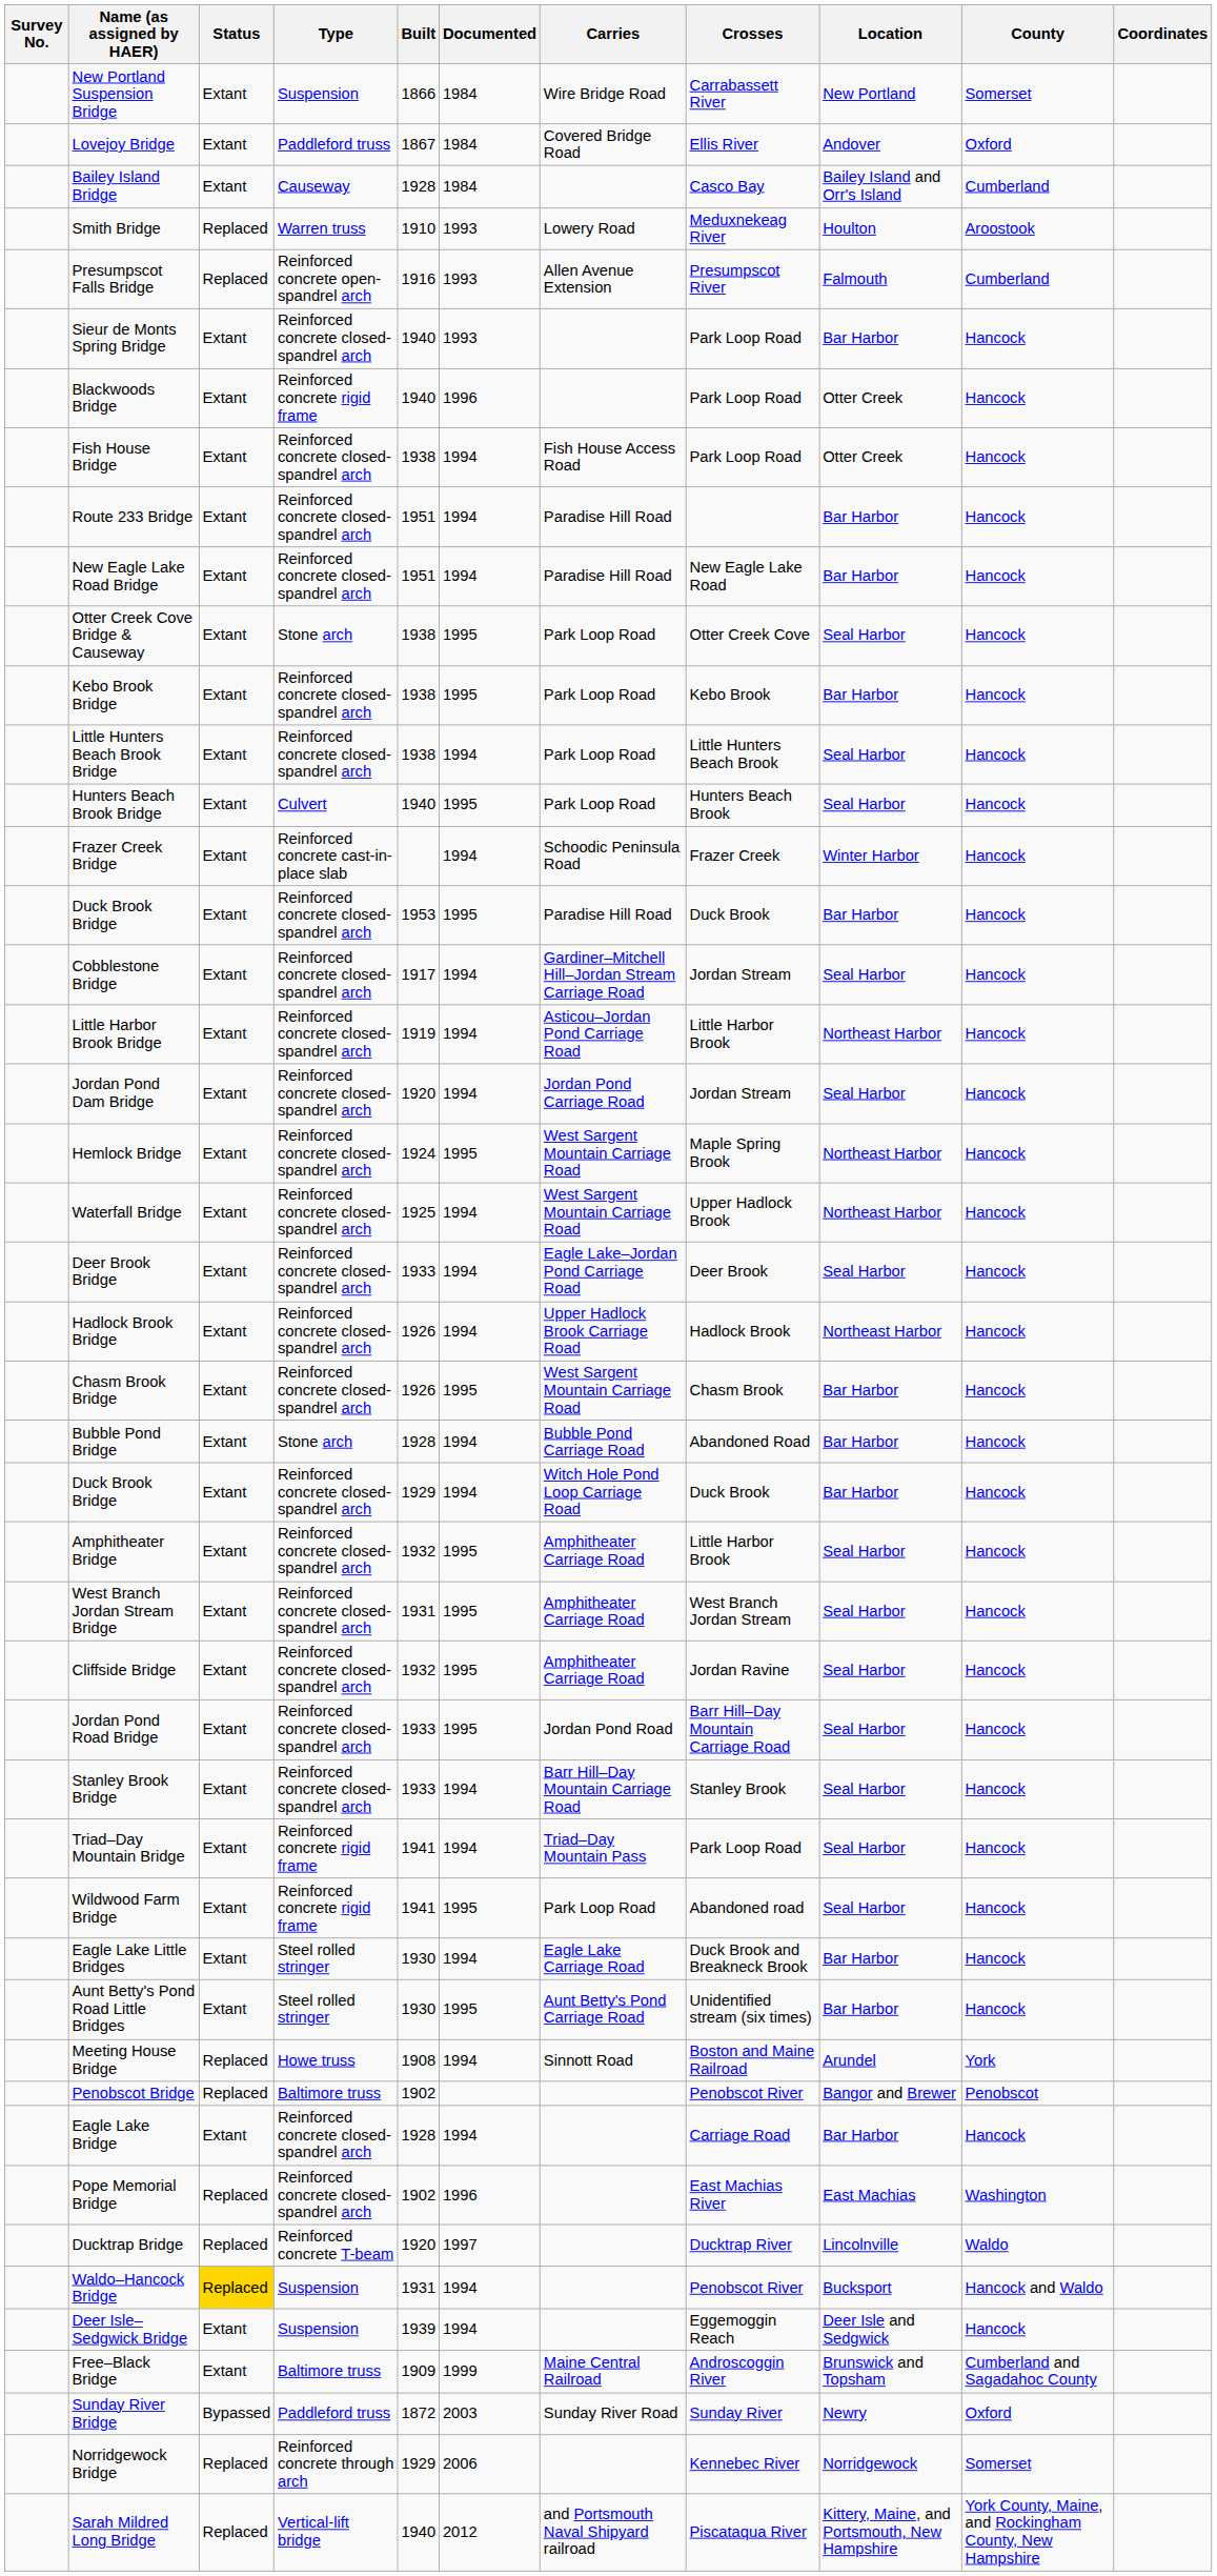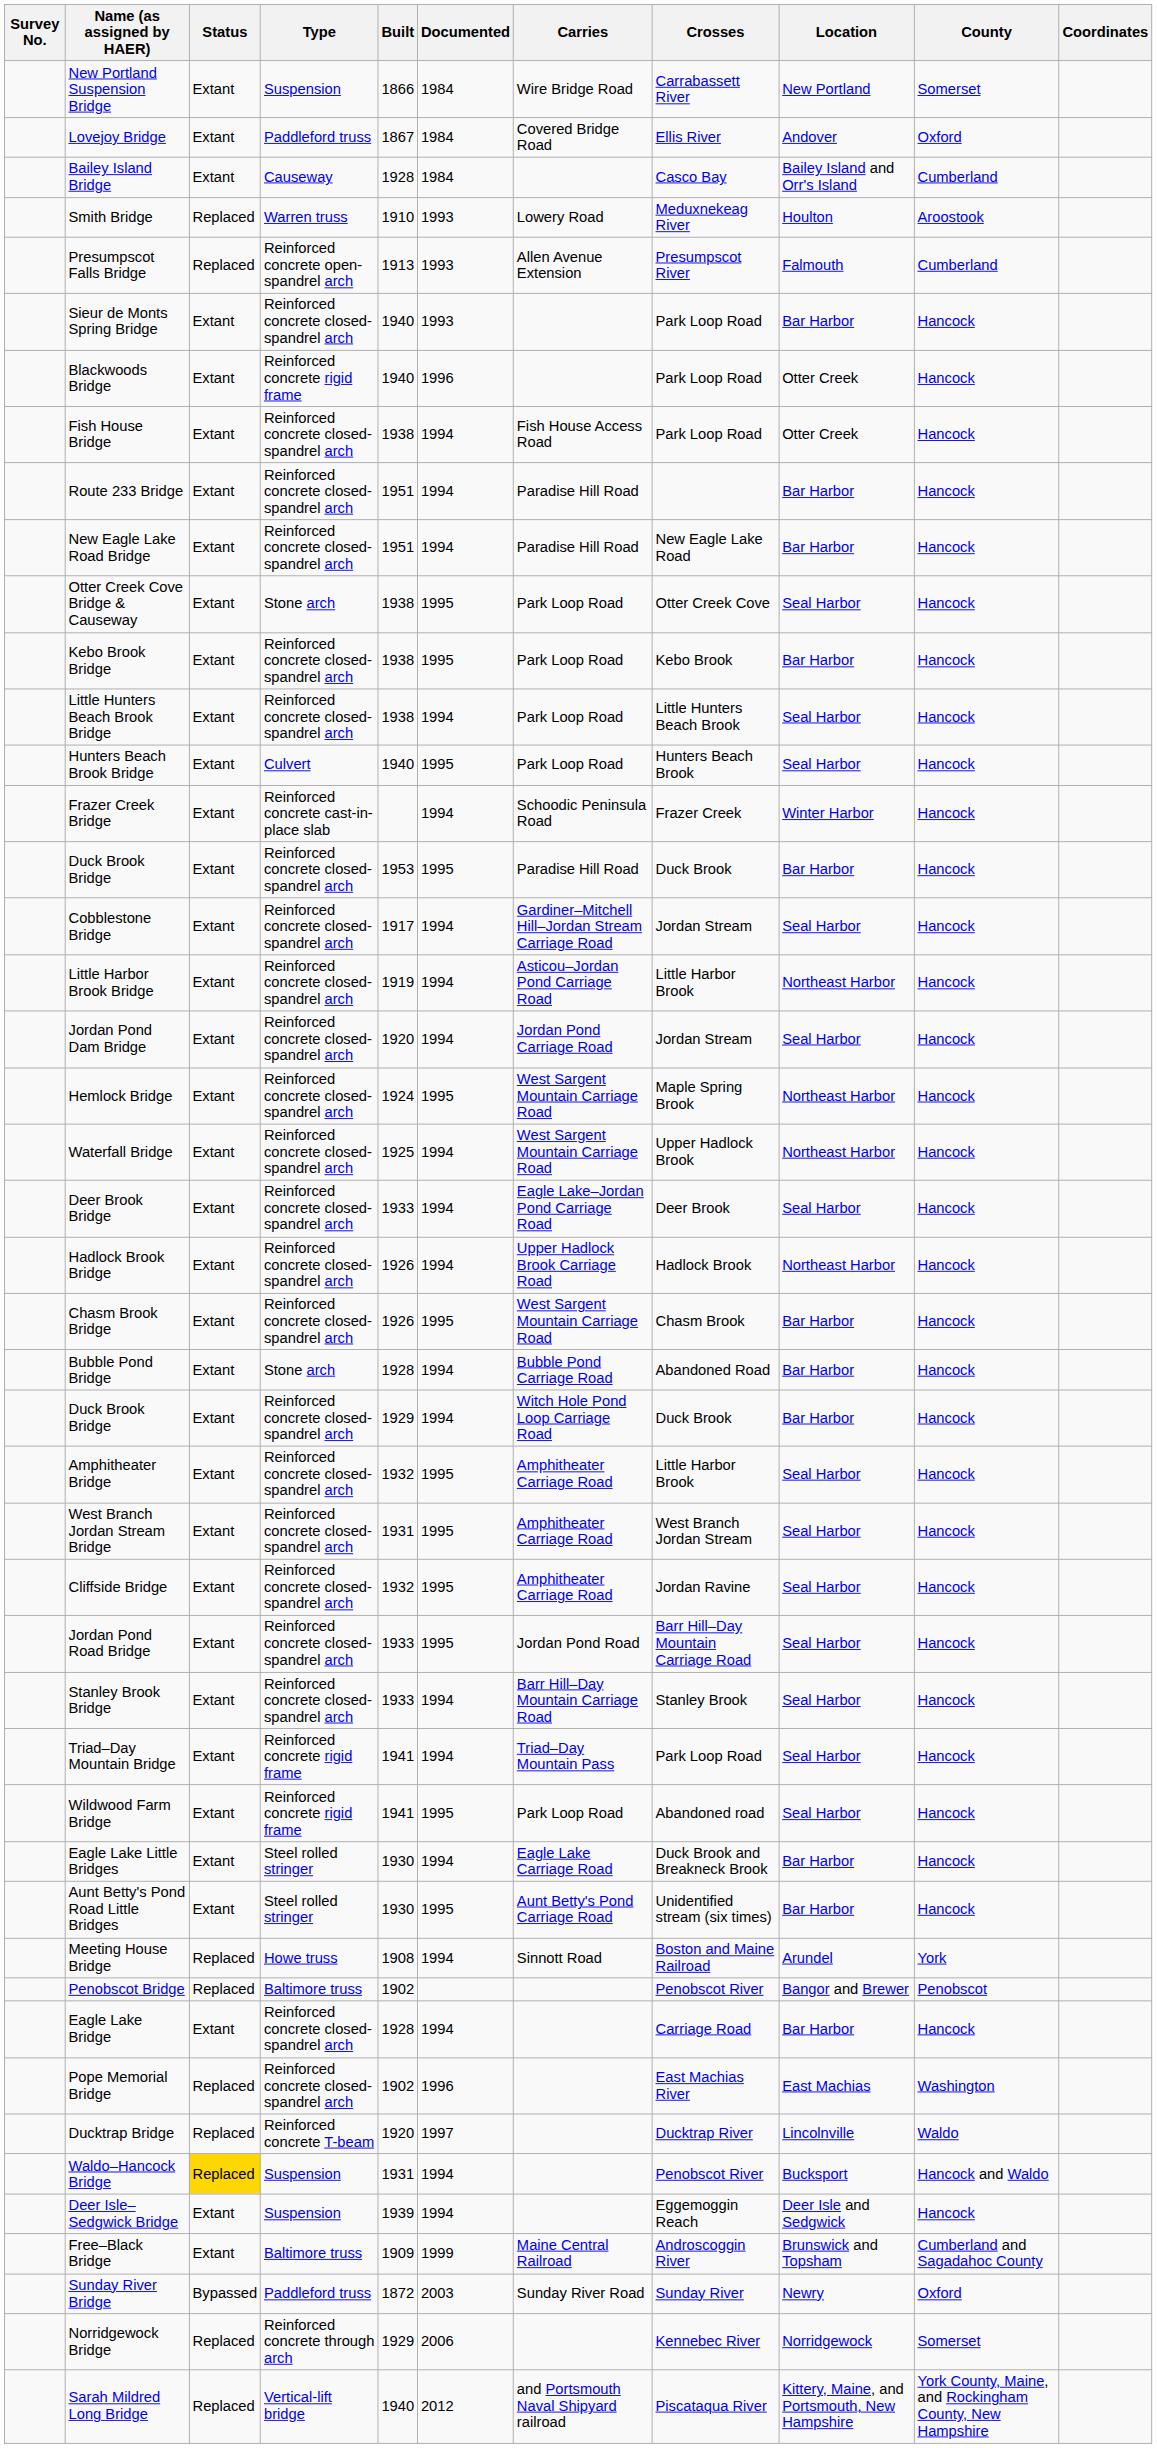Presumpscot Falls Bridge | Built: 1916 -> 1913
